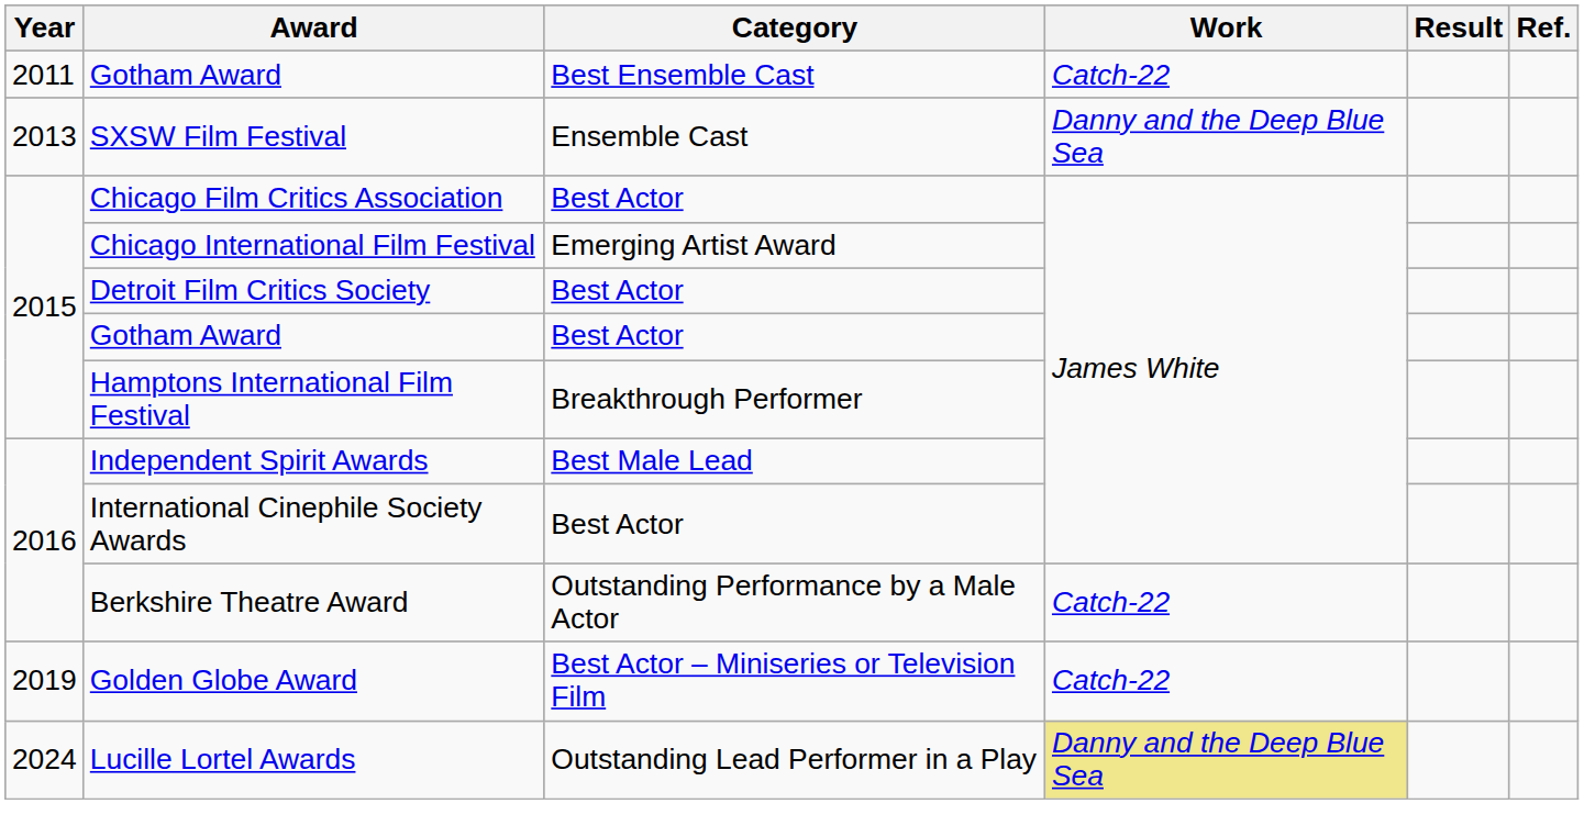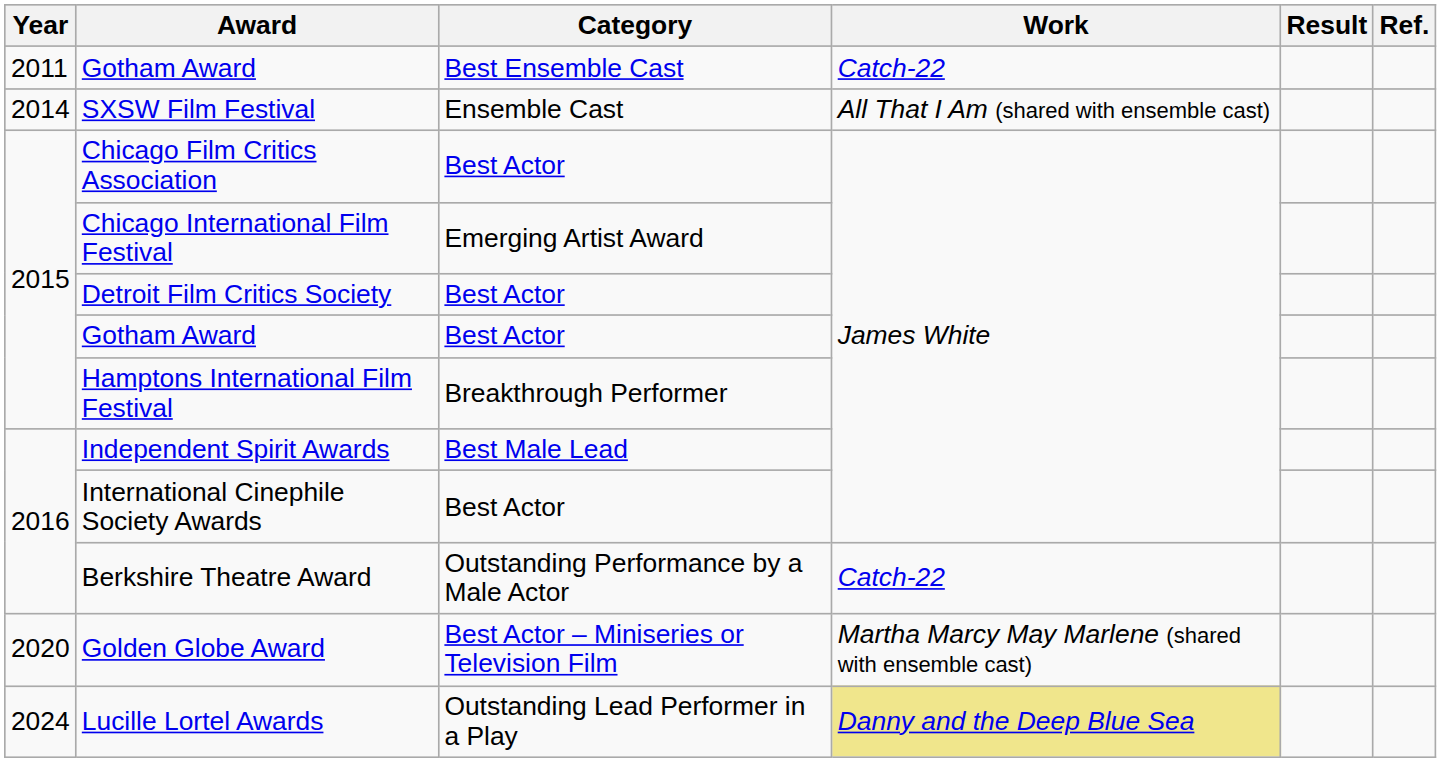SXSW Film Festival | Year: 2013 -> 2014
SXSW Film Festival | Work: Danny and the Deep Blue Sea -> All That I Am (shared with ensemble cast)
Golden Globe Award | Year: 2019 -> 2020
Golden Globe Award | Work: Catch-22 -> Martha Marcy May Marlene (shared with ensemble cast)
